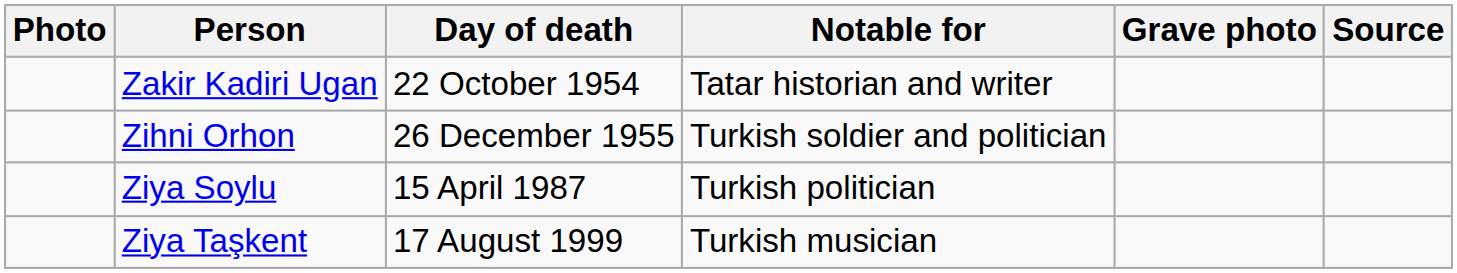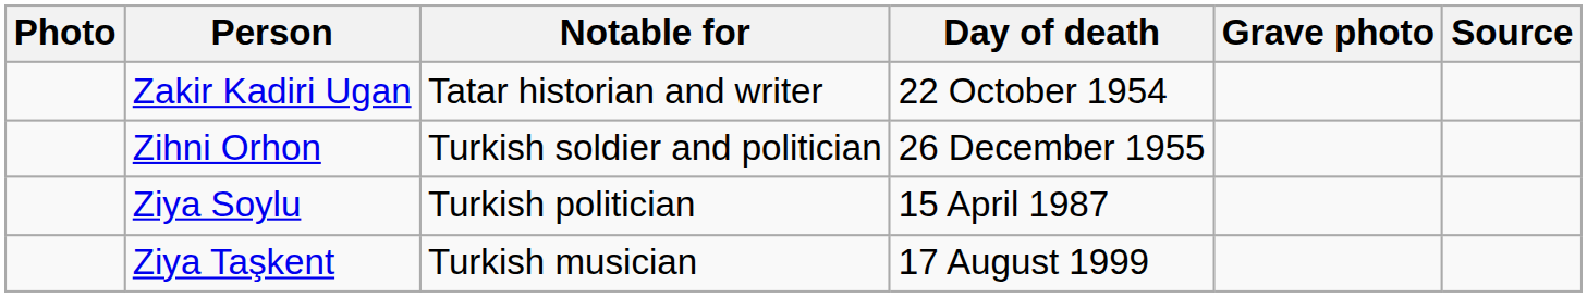columns swapped: Notable for <-> Day of death
